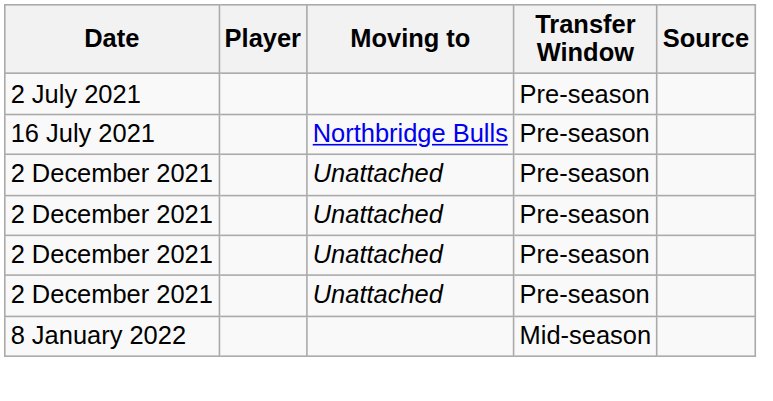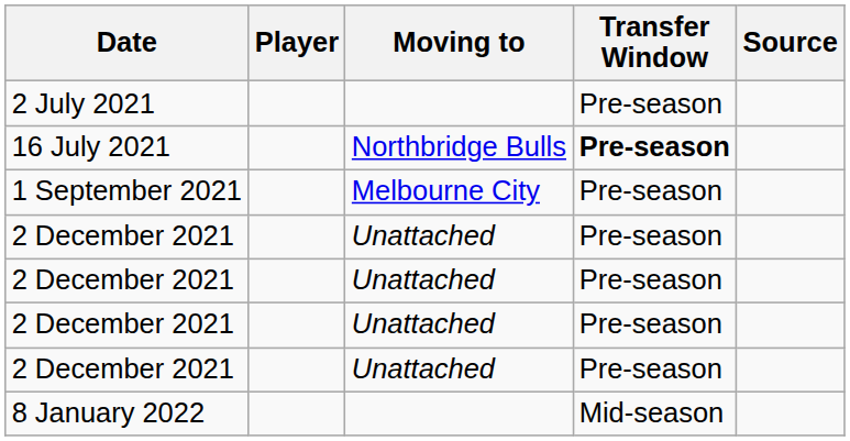16 July 2021 | Transfer Window: normal -> bold
+ row: 1 September 2021 | Melbourne City | Pre-season
